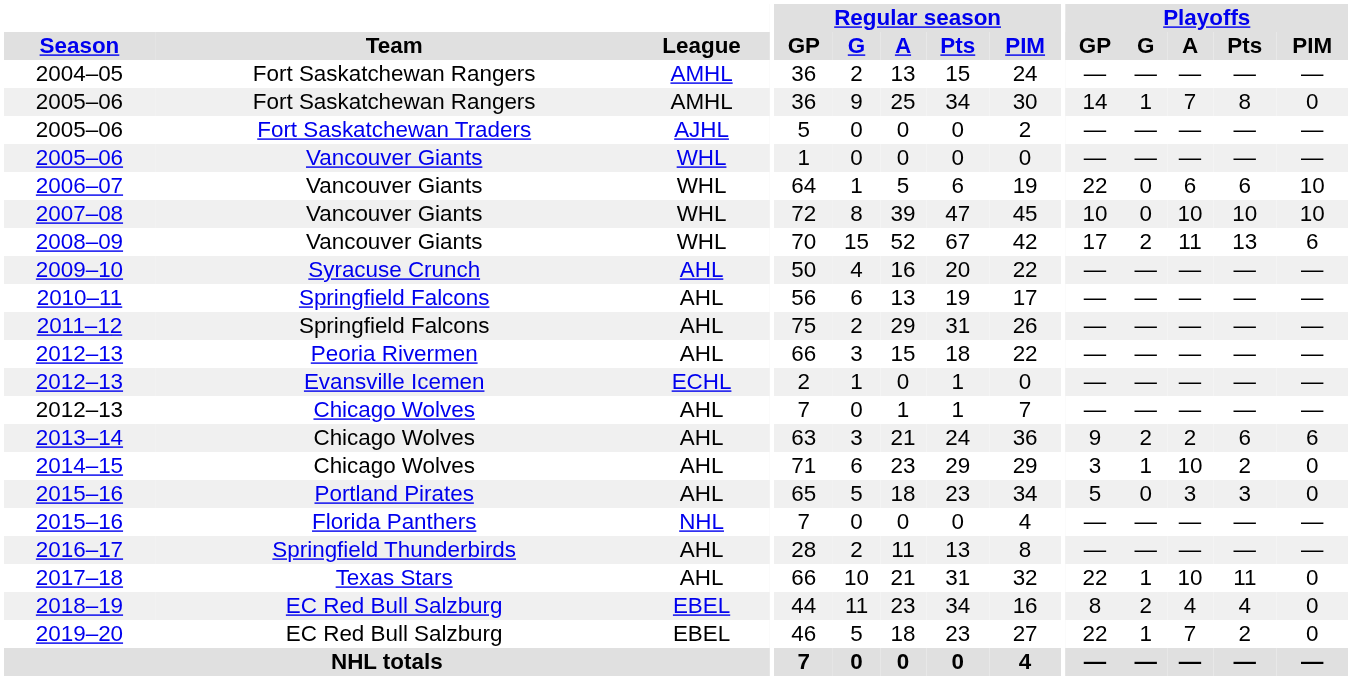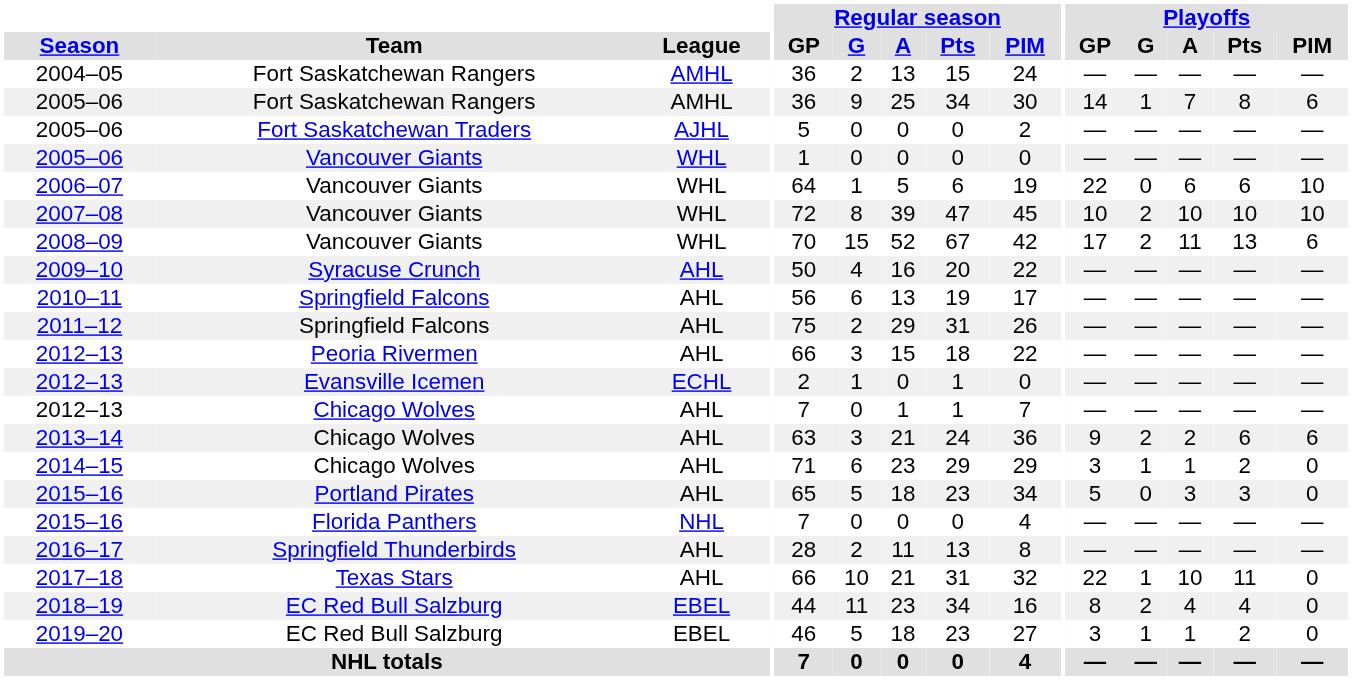2005–06 / Fort Saskatchewan Rangers | Playoffs / PIM: 0 -> 6
2007–08 | Playoffs / G: 0 -> 2
2014–15 | Playoffs / A: 10 -> 1
2019–20 | Playoffs / GP: 22 -> 3
2019–20 | Playoffs / A: 7 -> 1
